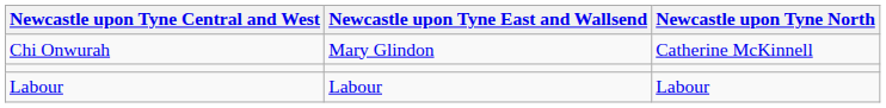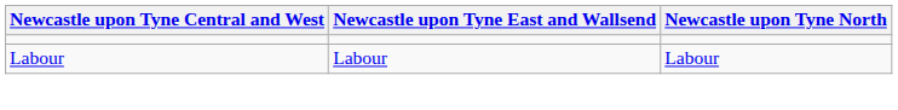- row: Chi Onwurah | Mary Glindon | Catherine McKinnell
